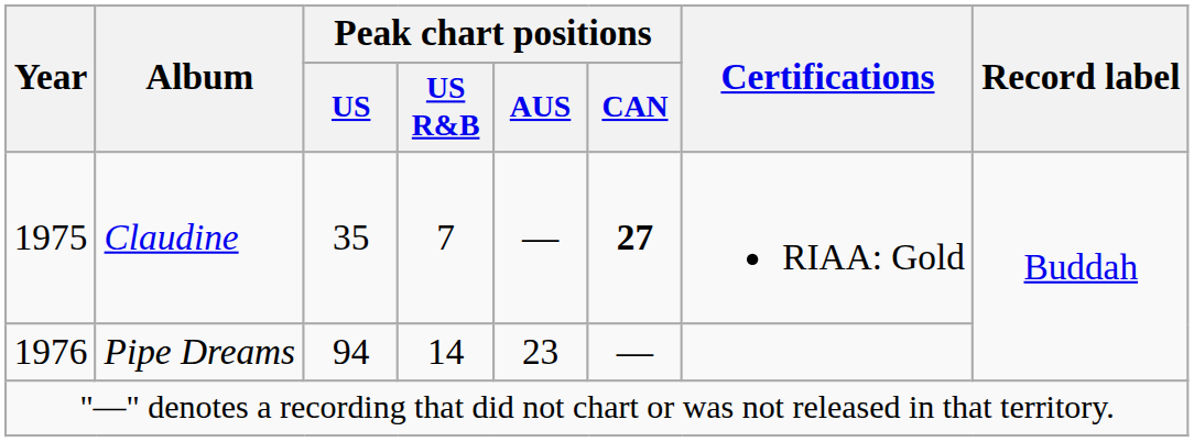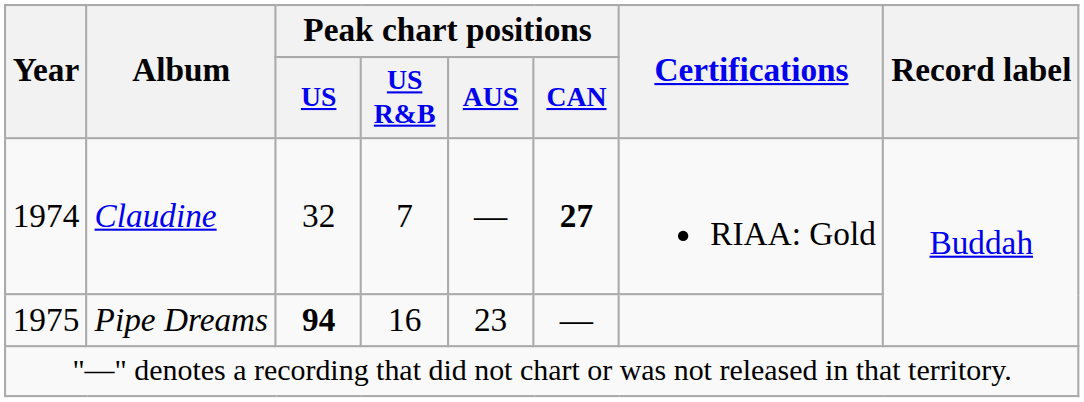Claudine | Year: 1975 -> 1974
Claudine | Peak chart positions / US: 35 -> 32
Pipe Dreams | Year: 1976 -> 1975
Pipe Dreams | Peak chart positions / US: normal -> bold
Pipe Dreams | Peak chart positions / US R&B: 14 -> 16
